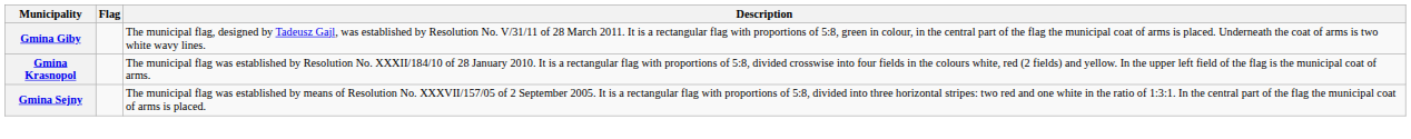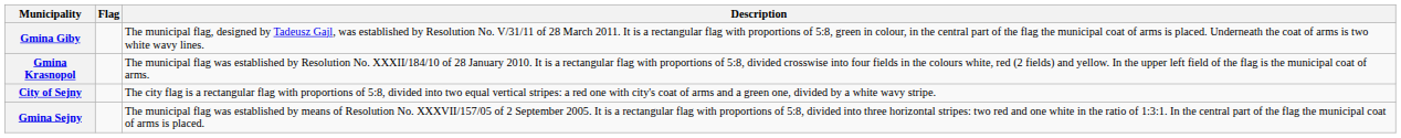+ row: City of Sejny | The city flag is a rectangular flag with proportions of 5:8, divided into two equal vertical stripes: a red one with city's coat of arms and a green one, divided by a white wavy stripe.
